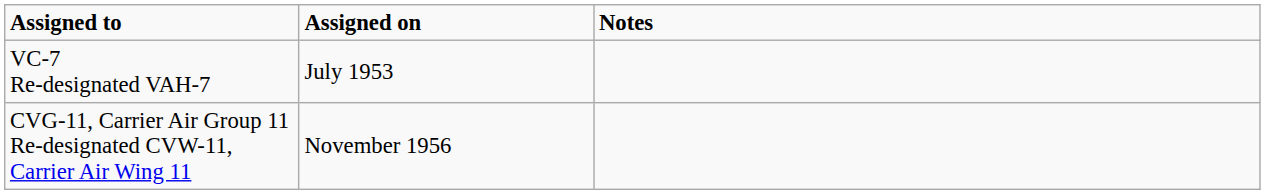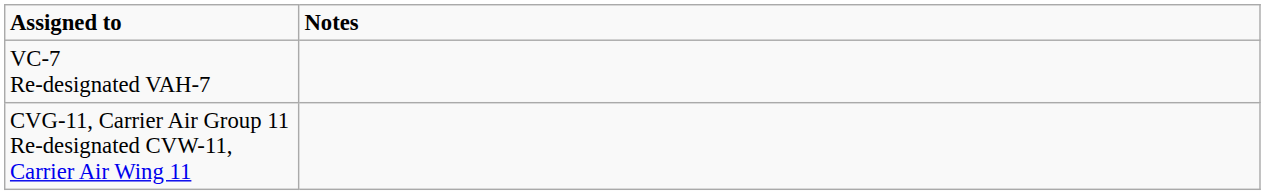- column: Assigned on | July 1953 | November 1956
